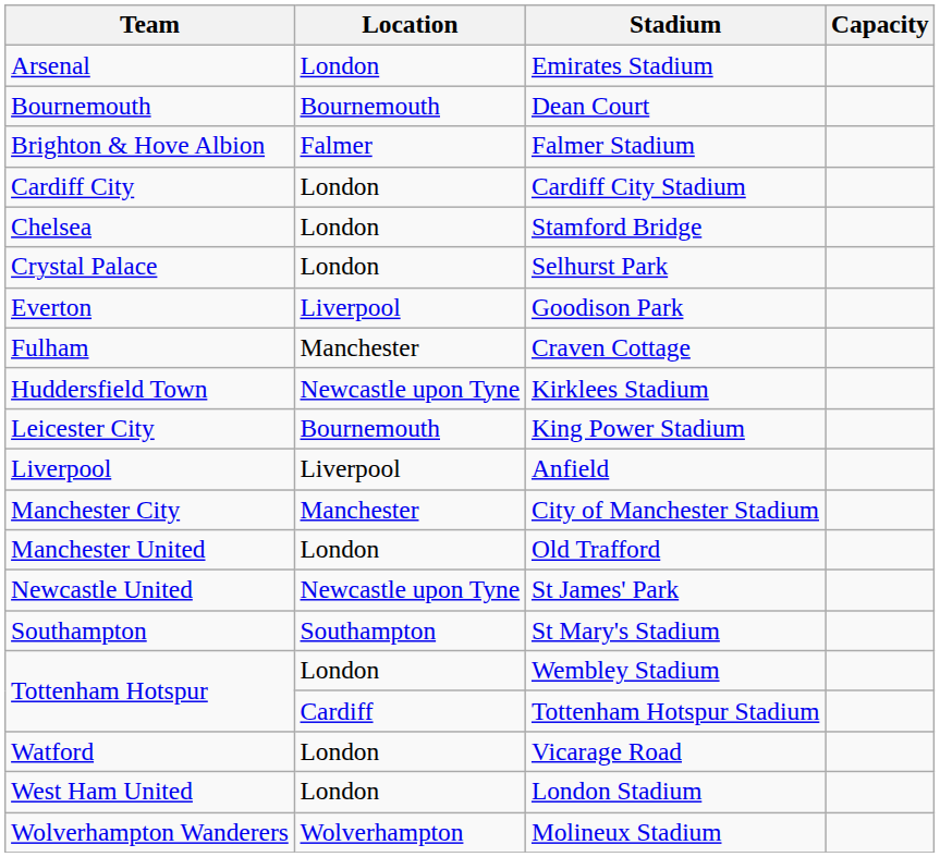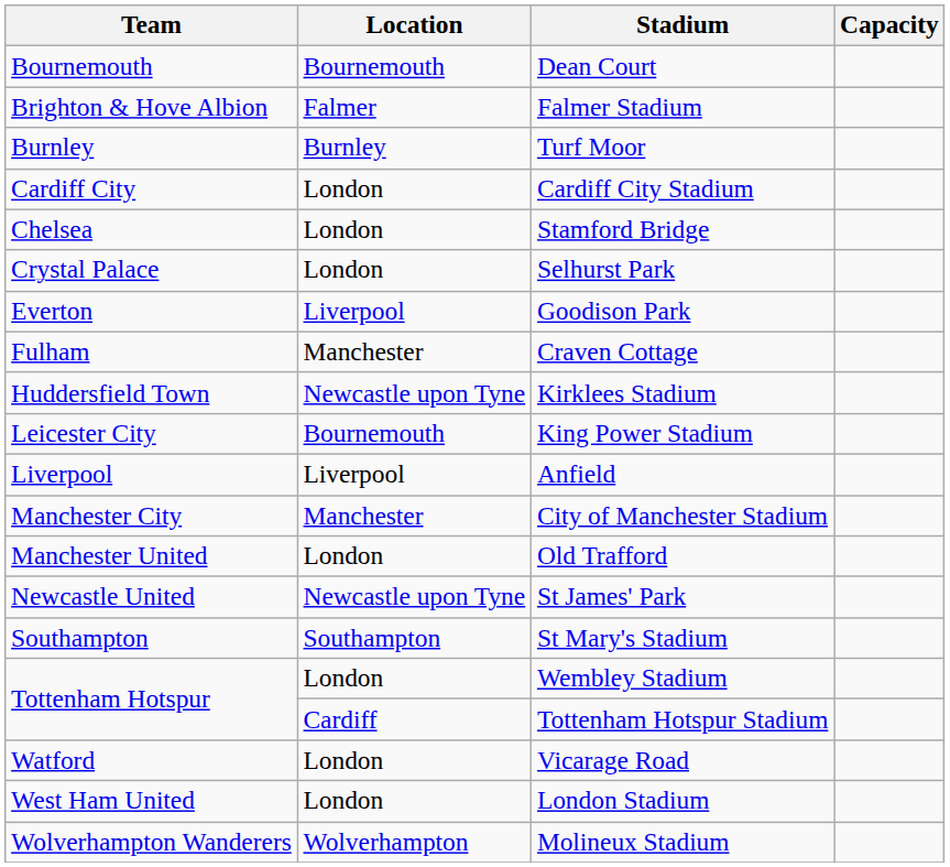- row: Arsenal | London | Emirates Stadium
+ row: Burnley | Burnley | Turf Moor
